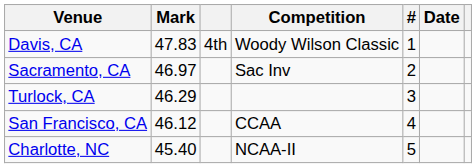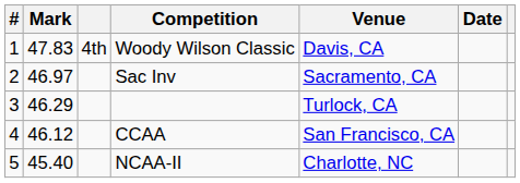columns swapped: # <-> Venue
